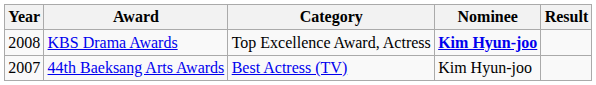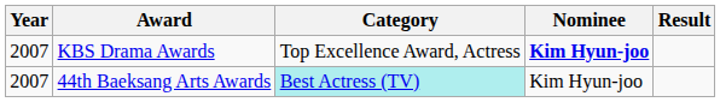KBS Drama Awards | Year: 2008 -> 2007
44th Baeksang Arts Awards | Category: no background -> paleturquoise background
